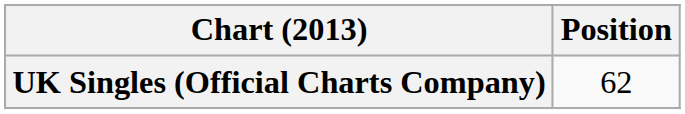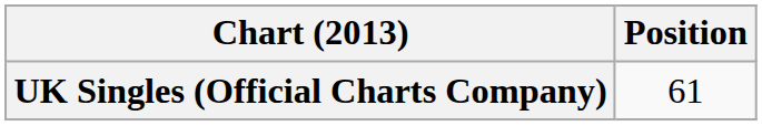UK Singles (Official Charts Company) | Position: 62 -> 61
